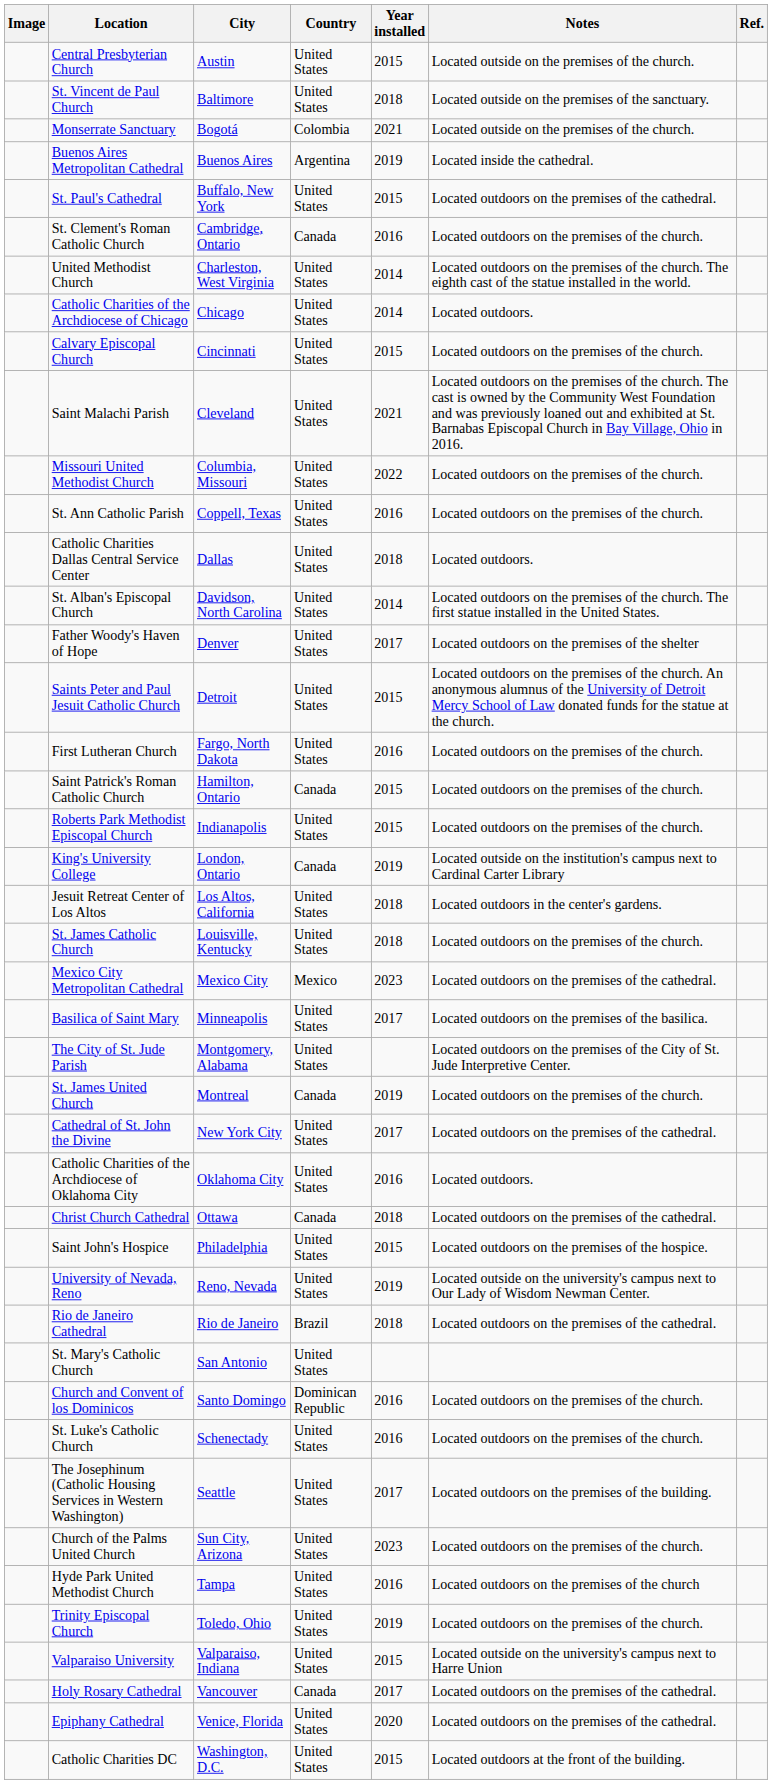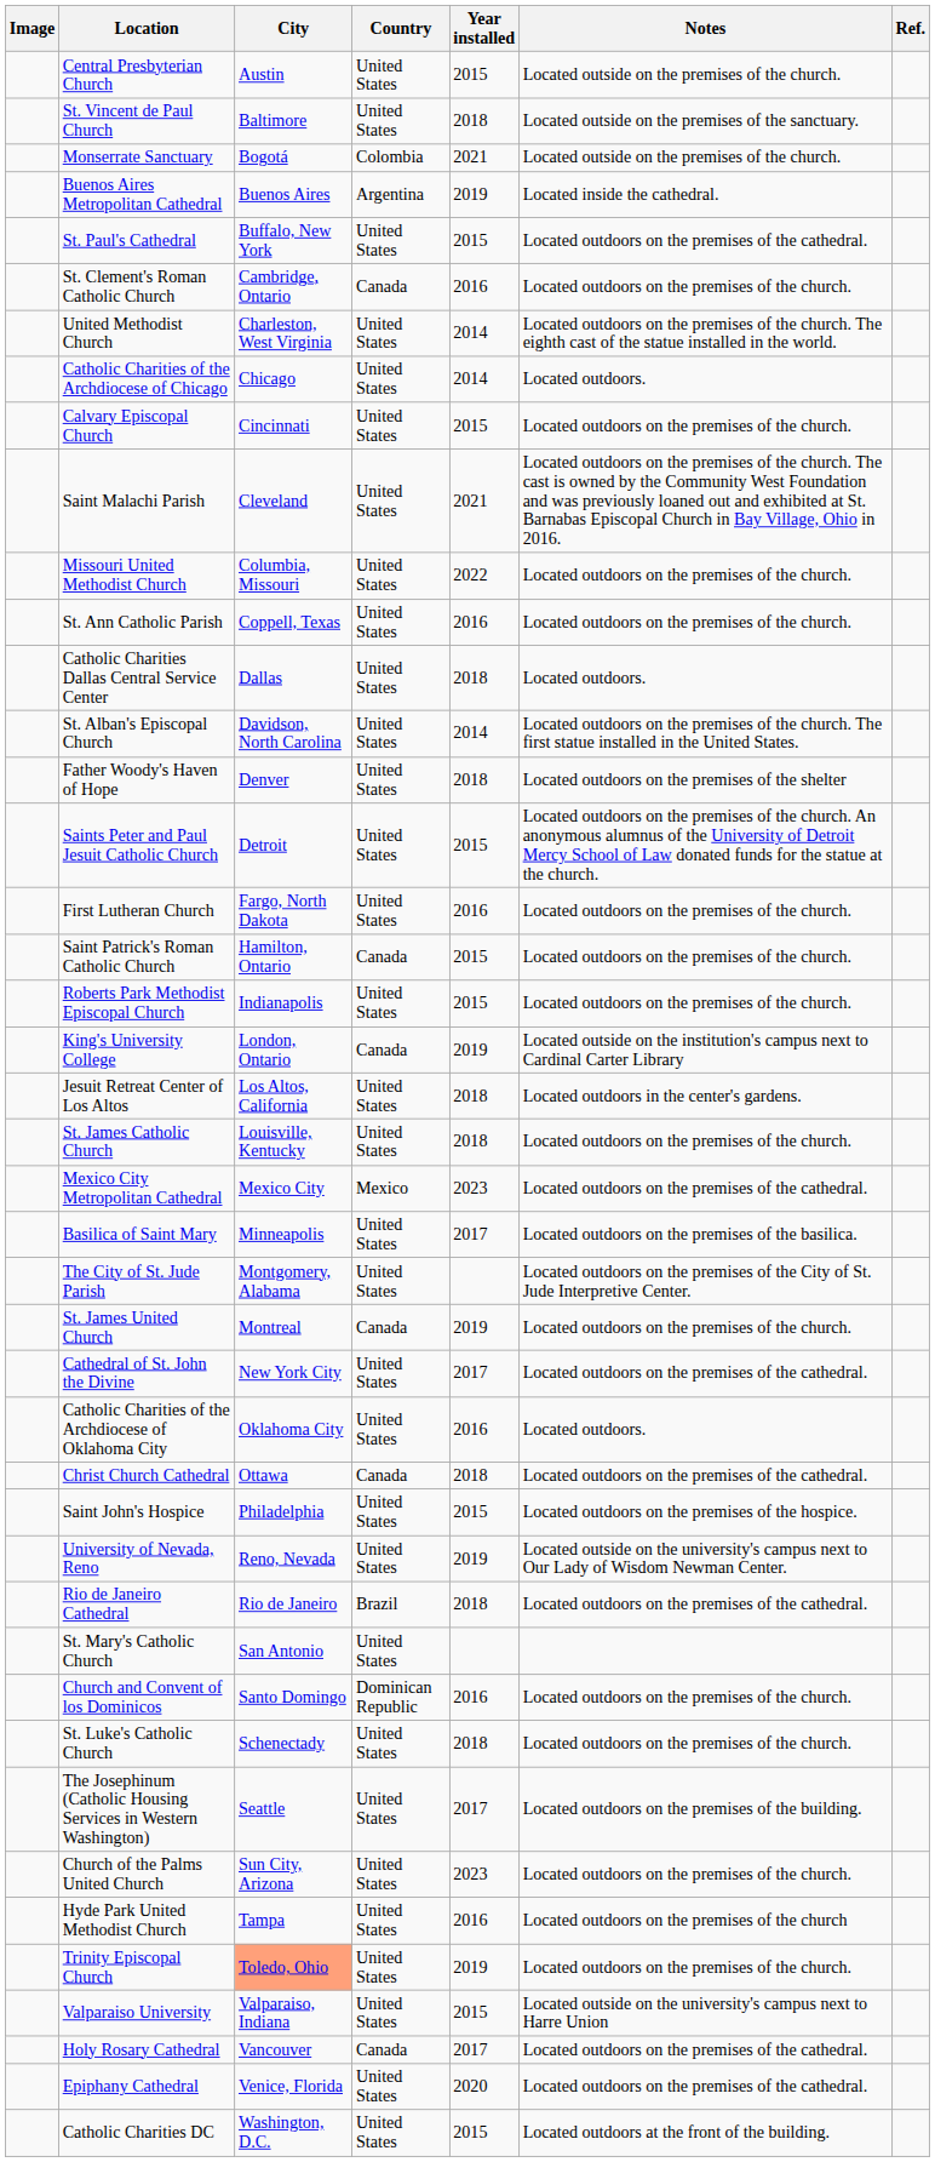Father Woody's Haven of Hope | Year installed: 2017 -> 2018
St. Luke's Catholic Church | Year installed: 2016 -> 2018
Trinity Episcopal Church | City: no background -> lightsalmon background
